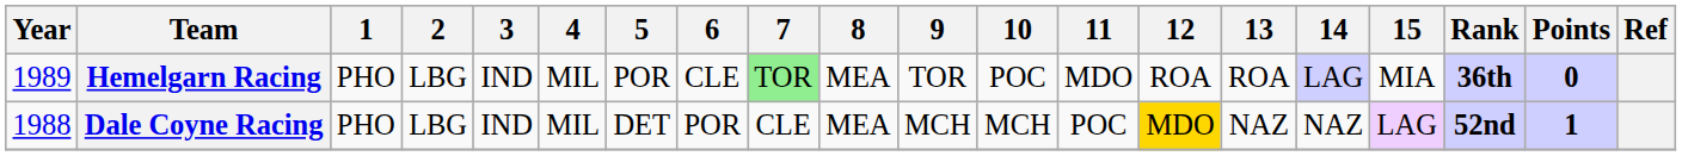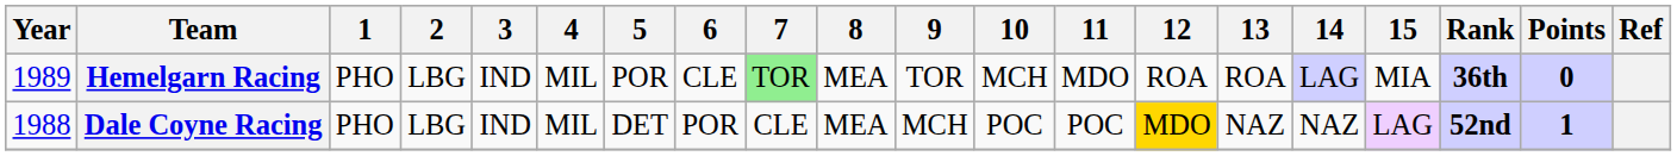Hemelgarn Racing | 10: POC -> MCH
Dale Coyne Racing | 10: MCH -> POC
